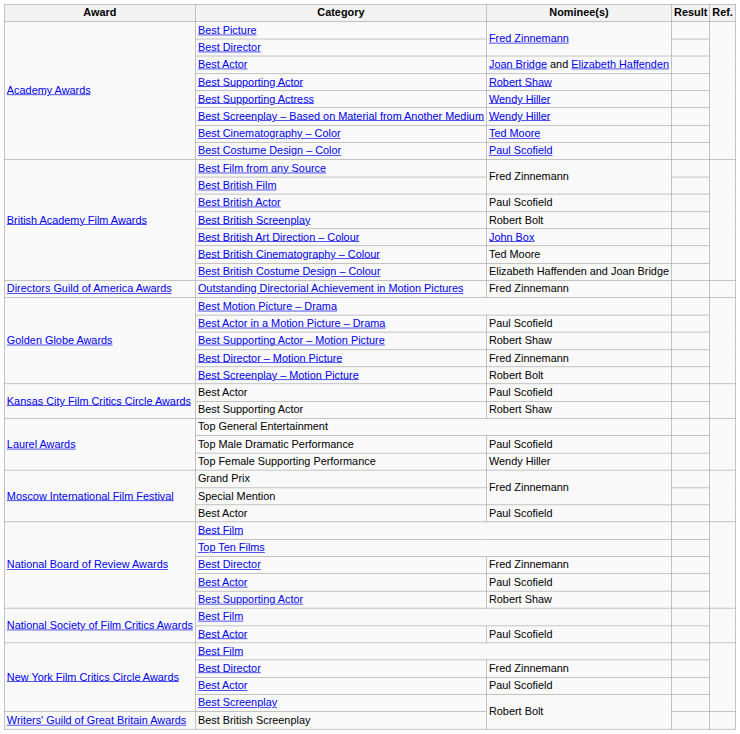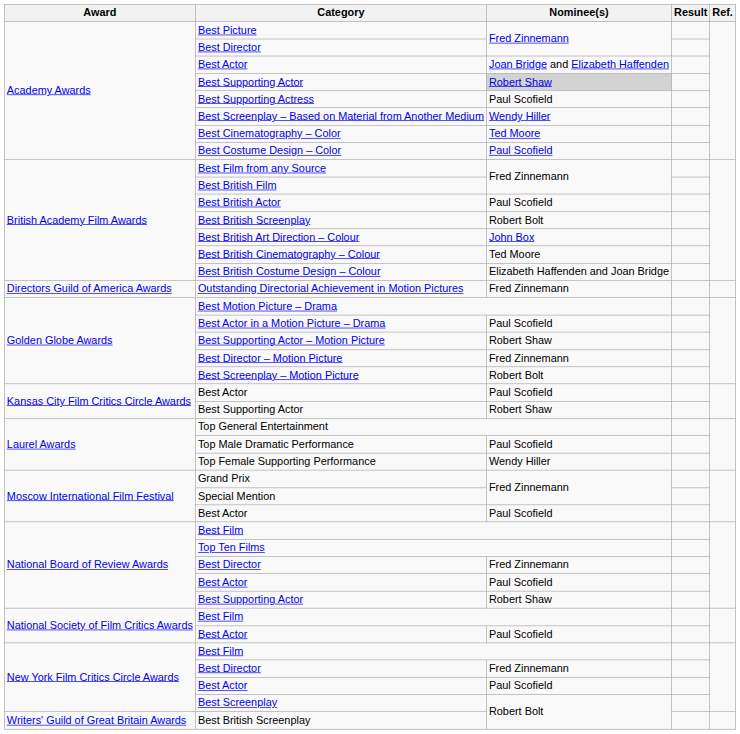Academy Awards / Best Supporting Actor | Nominee(s): no background -> lightgrey background
Best Supporting Actress | Nominee(s): Wendy Hiller -> Paul Scofield
